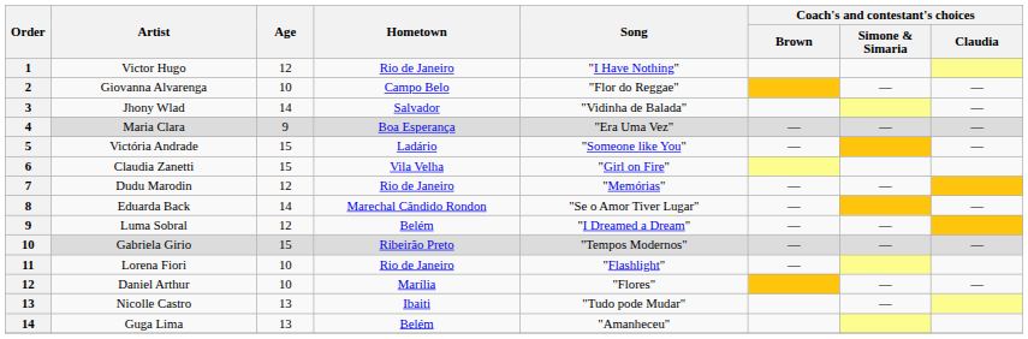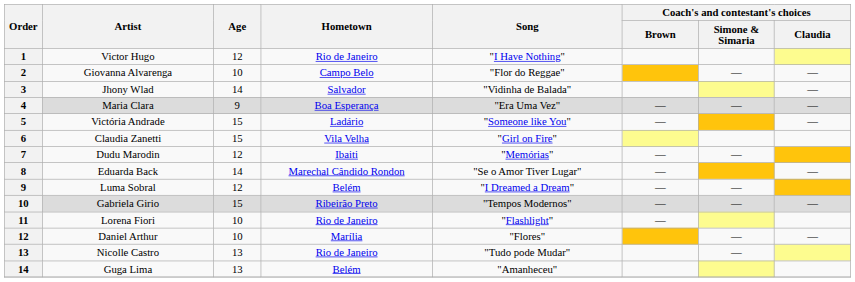Dudu Marodin | Hometown: Rio de Janeiro -> Ibaiti
Nicolle Castro | Hometown: Ibaiti -> Rio de Janeiro
